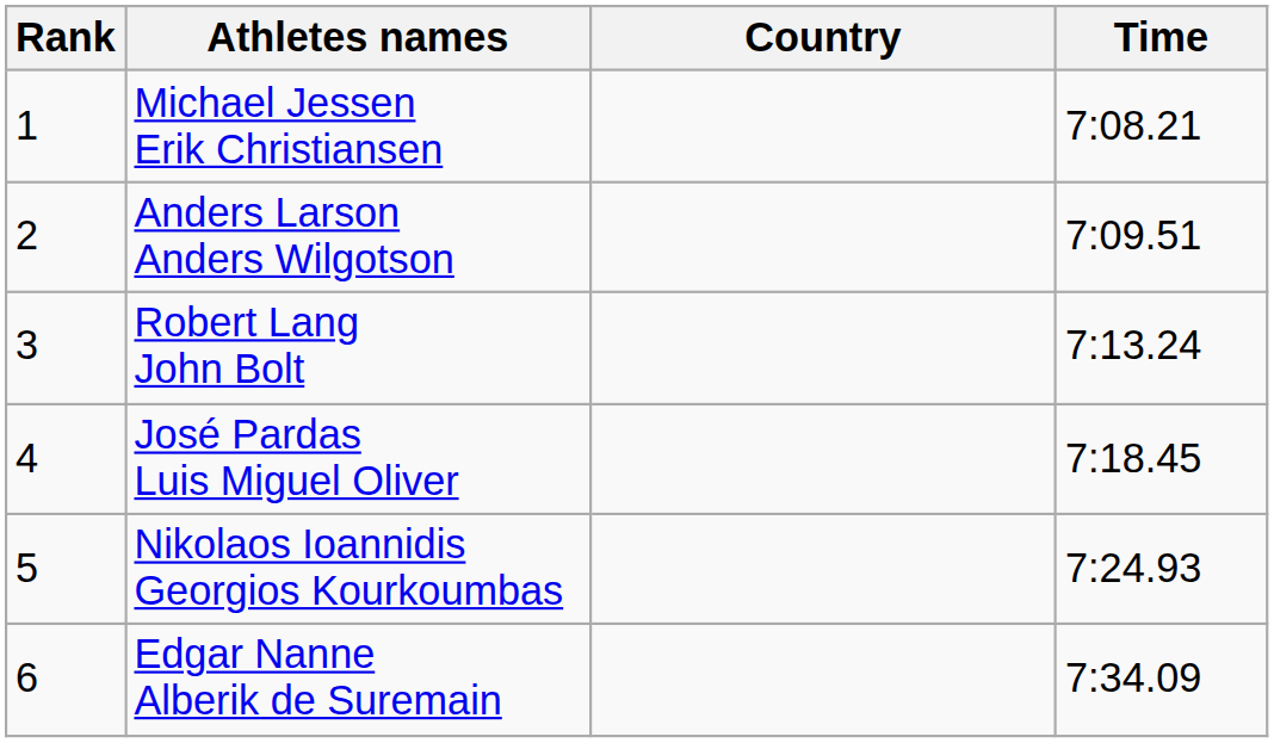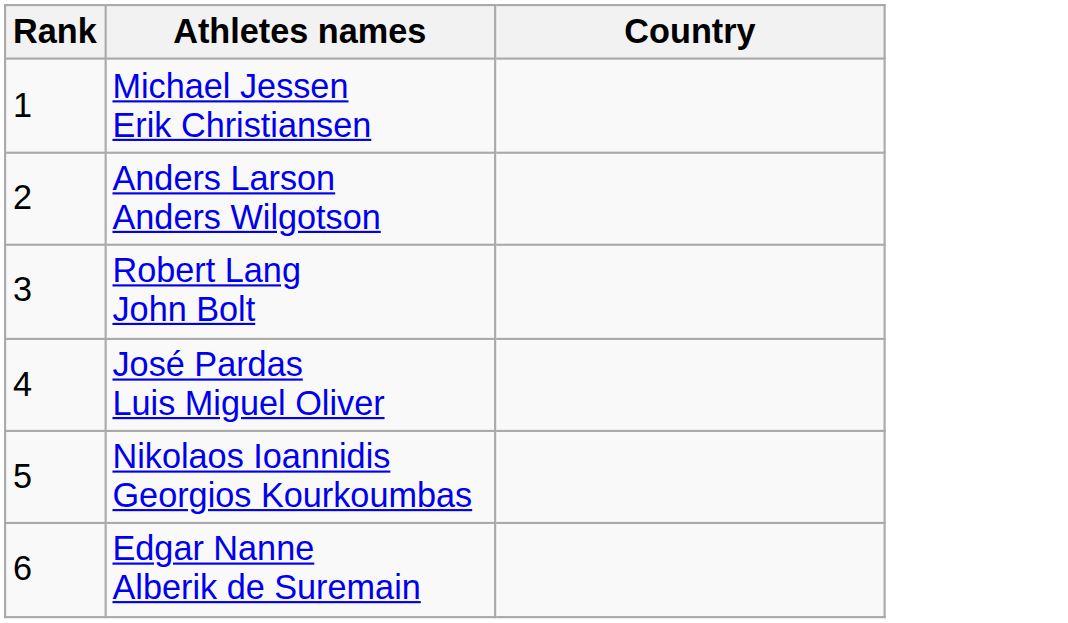- column: Time | 7:08.21 | 7:09.51 | 7:13.24 | 7:18.45 | 7:24.93 | 7:34.09
